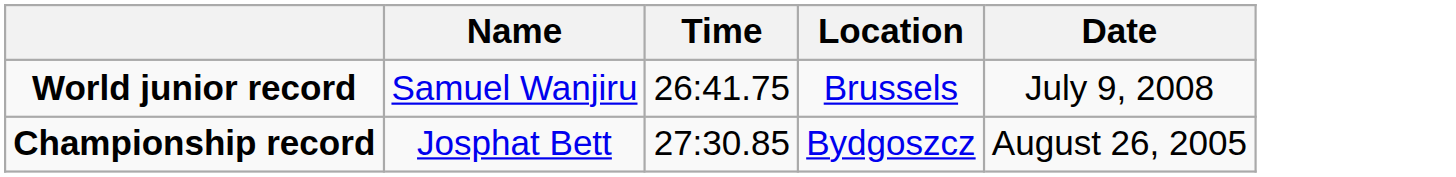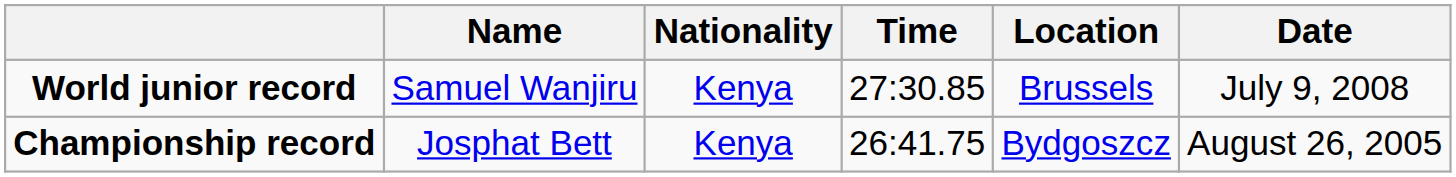+ column: Nationality | Kenya | Kenya
World junior record | Time: 26:41.75 -> 27:30.85
Championship record | Time: 27:30.85 -> 26:41.75
